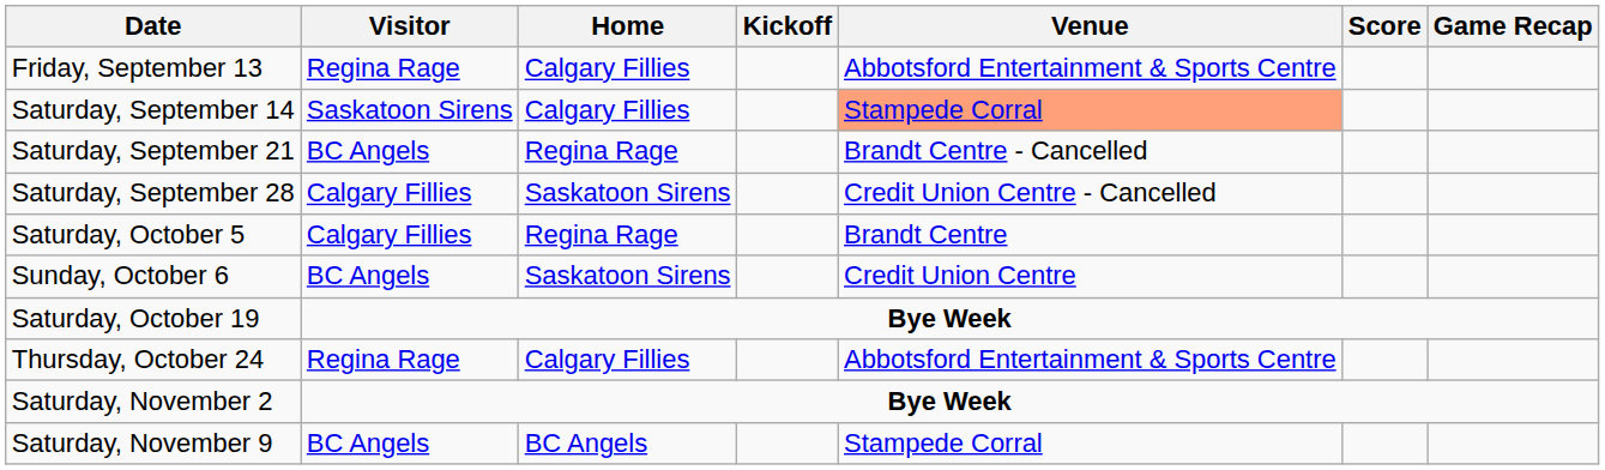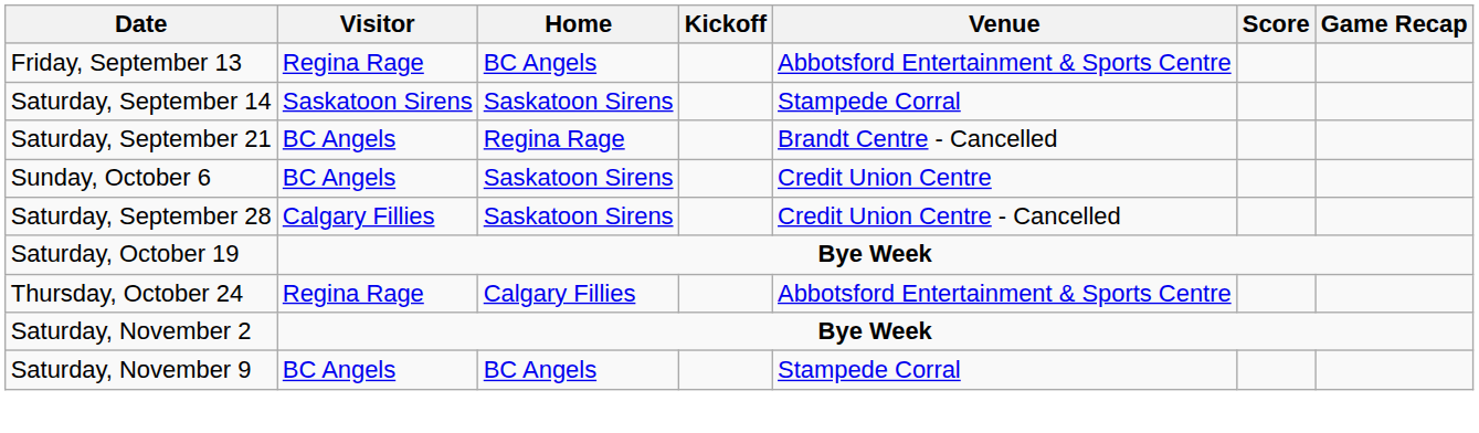Friday, September 13 | Home: Calgary Fillies -> BC Angels
Saturday, September 14 | Home: Calgary Fillies -> Saskatoon Sirens
Saturday, September 14 | Venue: lightsalmon background -> no background
rows swapped: Saturday, September 28 <-> Sunday, October 6
- row: Saturday, October 5 | Calgary Fillies | Regina Rage | Brandt Centre
